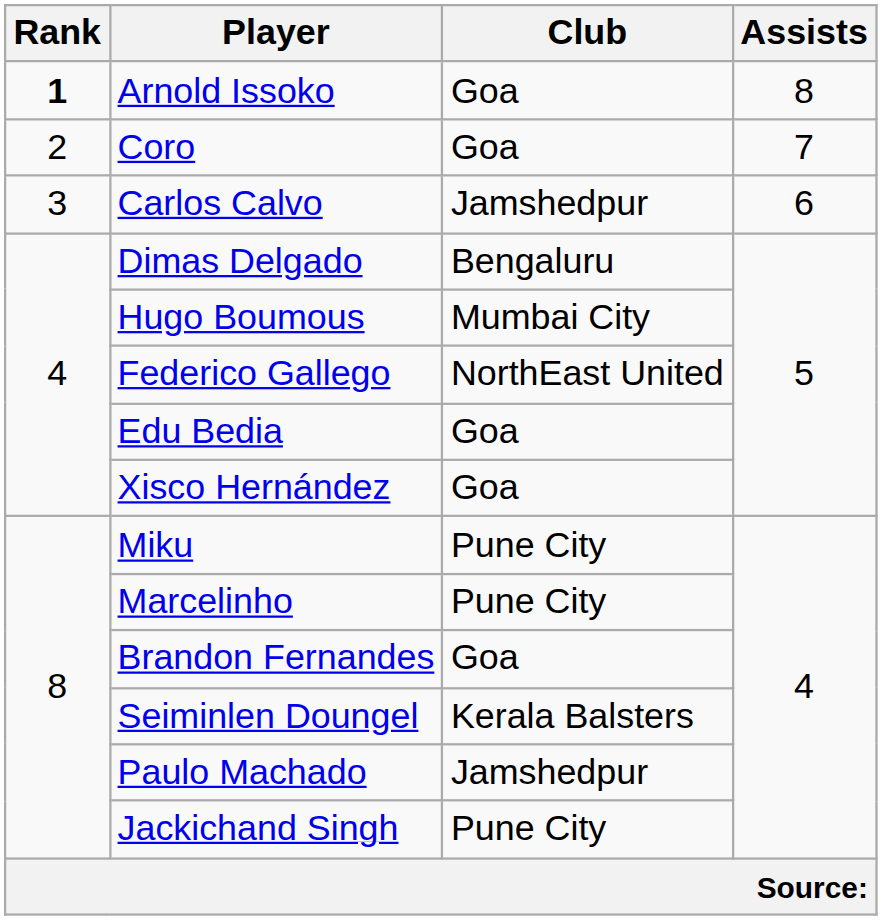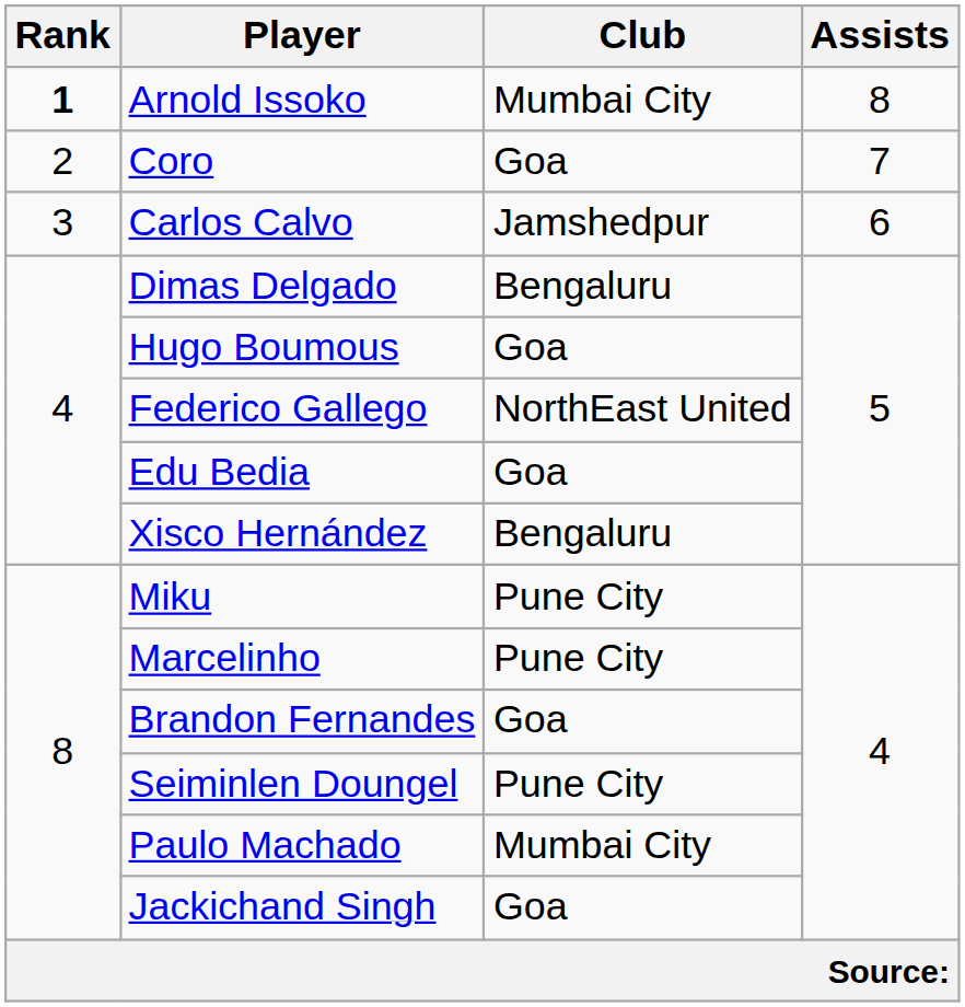Arnold Issoko | Club: Goa -> Mumbai City
Hugo Boumous | Club: Mumbai City -> Goa
Xisco Hernández | Club: Goa -> Bengaluru
Seiminlen Doungel | Club: Kerala Balsters -> Pune City
Paulo Machado | Club: Jamshedpur -> Mumbai City
Jackichand Singh | Club: Pune City -> Goa
